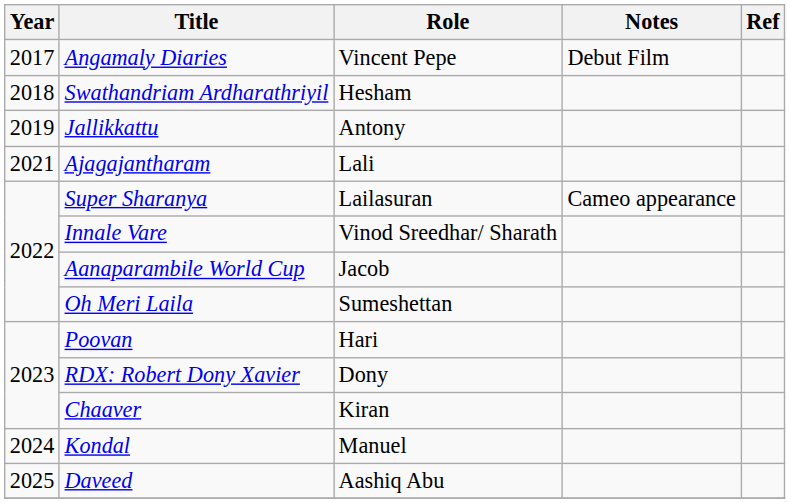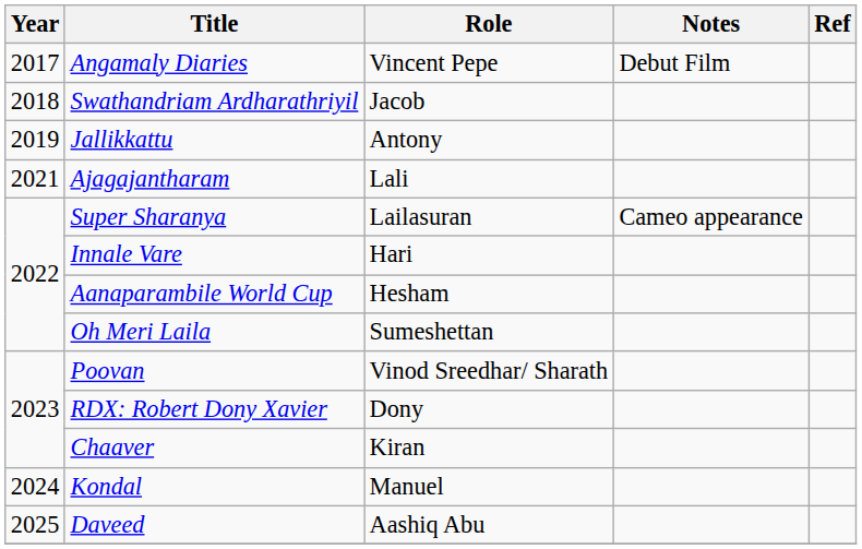Swathandriam Ardharathriyil | Role: Hesham -> Jacob
Innale Vare | Role: Vinod Sreedhar/ Sharath -> Hari
Aanaparambile World Cup | Role: Jacob -> Hesham
Poovan | Role: Hari -> Vinod Sreedhar/ Sharath
